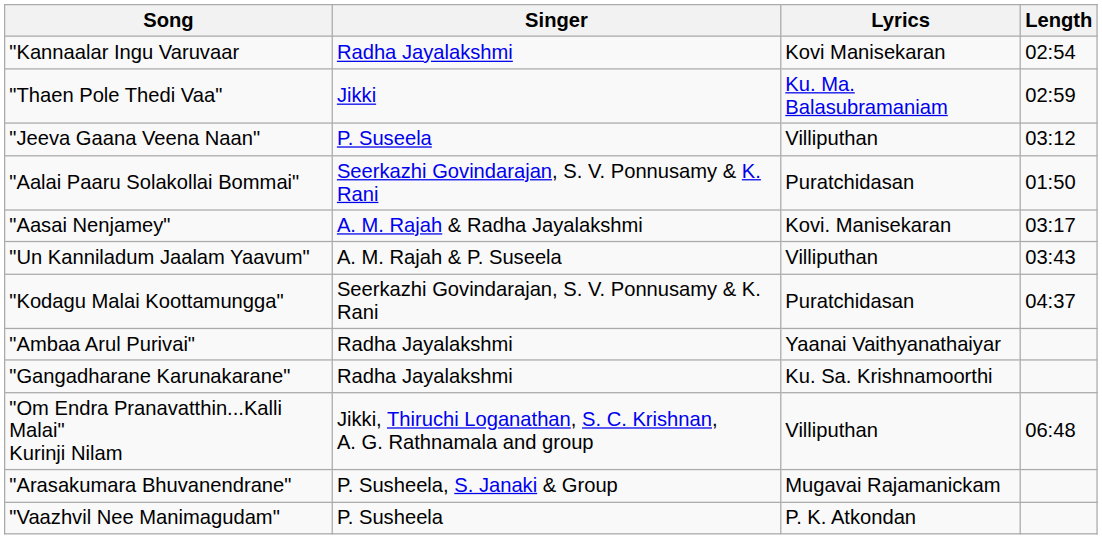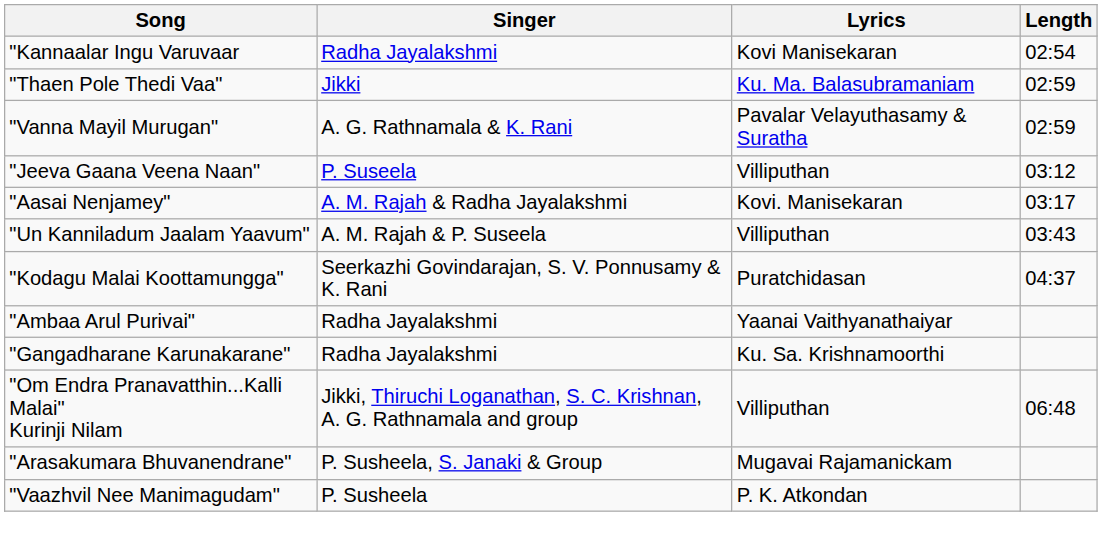+ row: "Vanna Mayil Murugan" | A. G. Rathnamala & K. Rani | Pavalar Velayuthasamy & Suratha | 02:59
- row: "Aalai Paaru Solakollai Bommai" | Seerkazhi Govindarajan, S. V. Ponnusamy & K. Rani | Puratchidasan | 01:50
